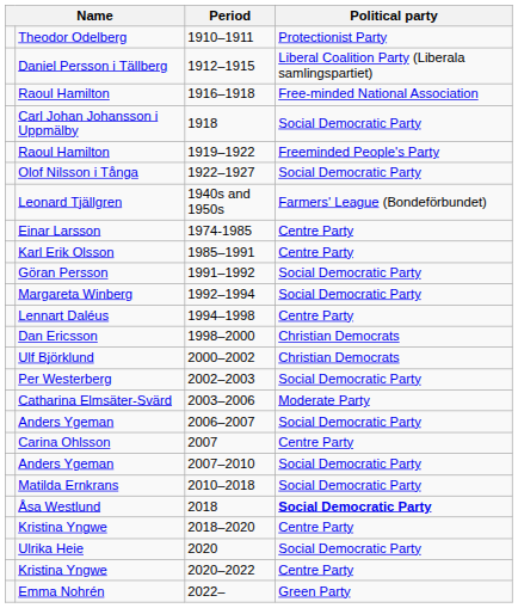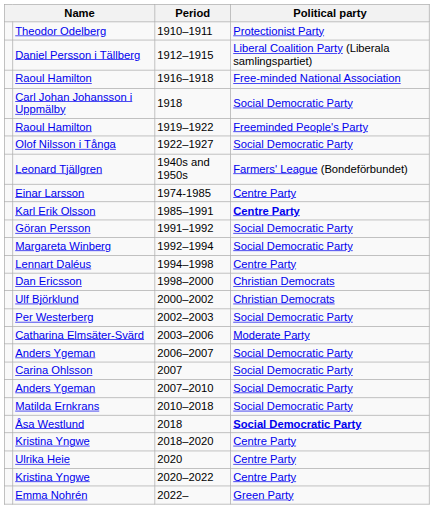1985–1991 | Political party: normal -> bold
2007 | Political party: Centre Party -> Social Democratic Party
2020 | Political party: Social Democratic Party -> Centre Party
